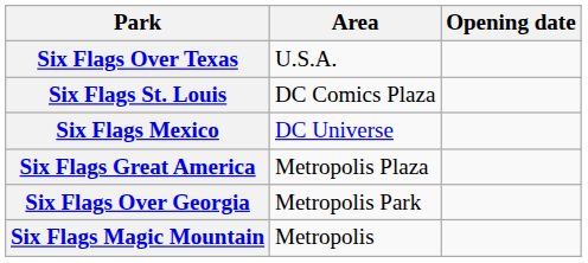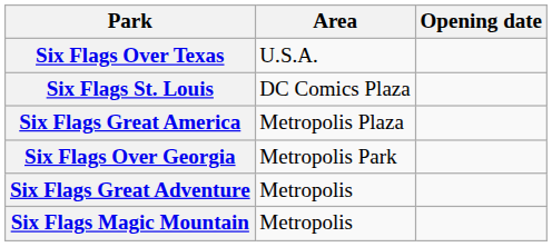- row: Six Flags Mexico | DC Universe
+ row: Six Flags Great Adventure | Metropolis
